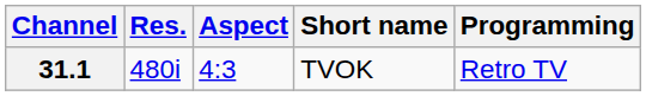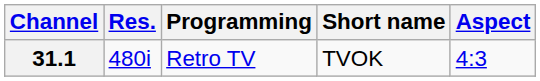columns swapped: Aspect <-> Programming
